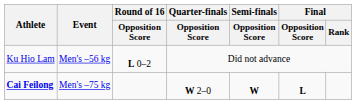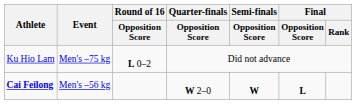Ku Hio Lam | Event: Men's –56 kg -> Men's –75 kg
Cai Feilong | Event: Men's –75 kg -> Men's –56 kg
